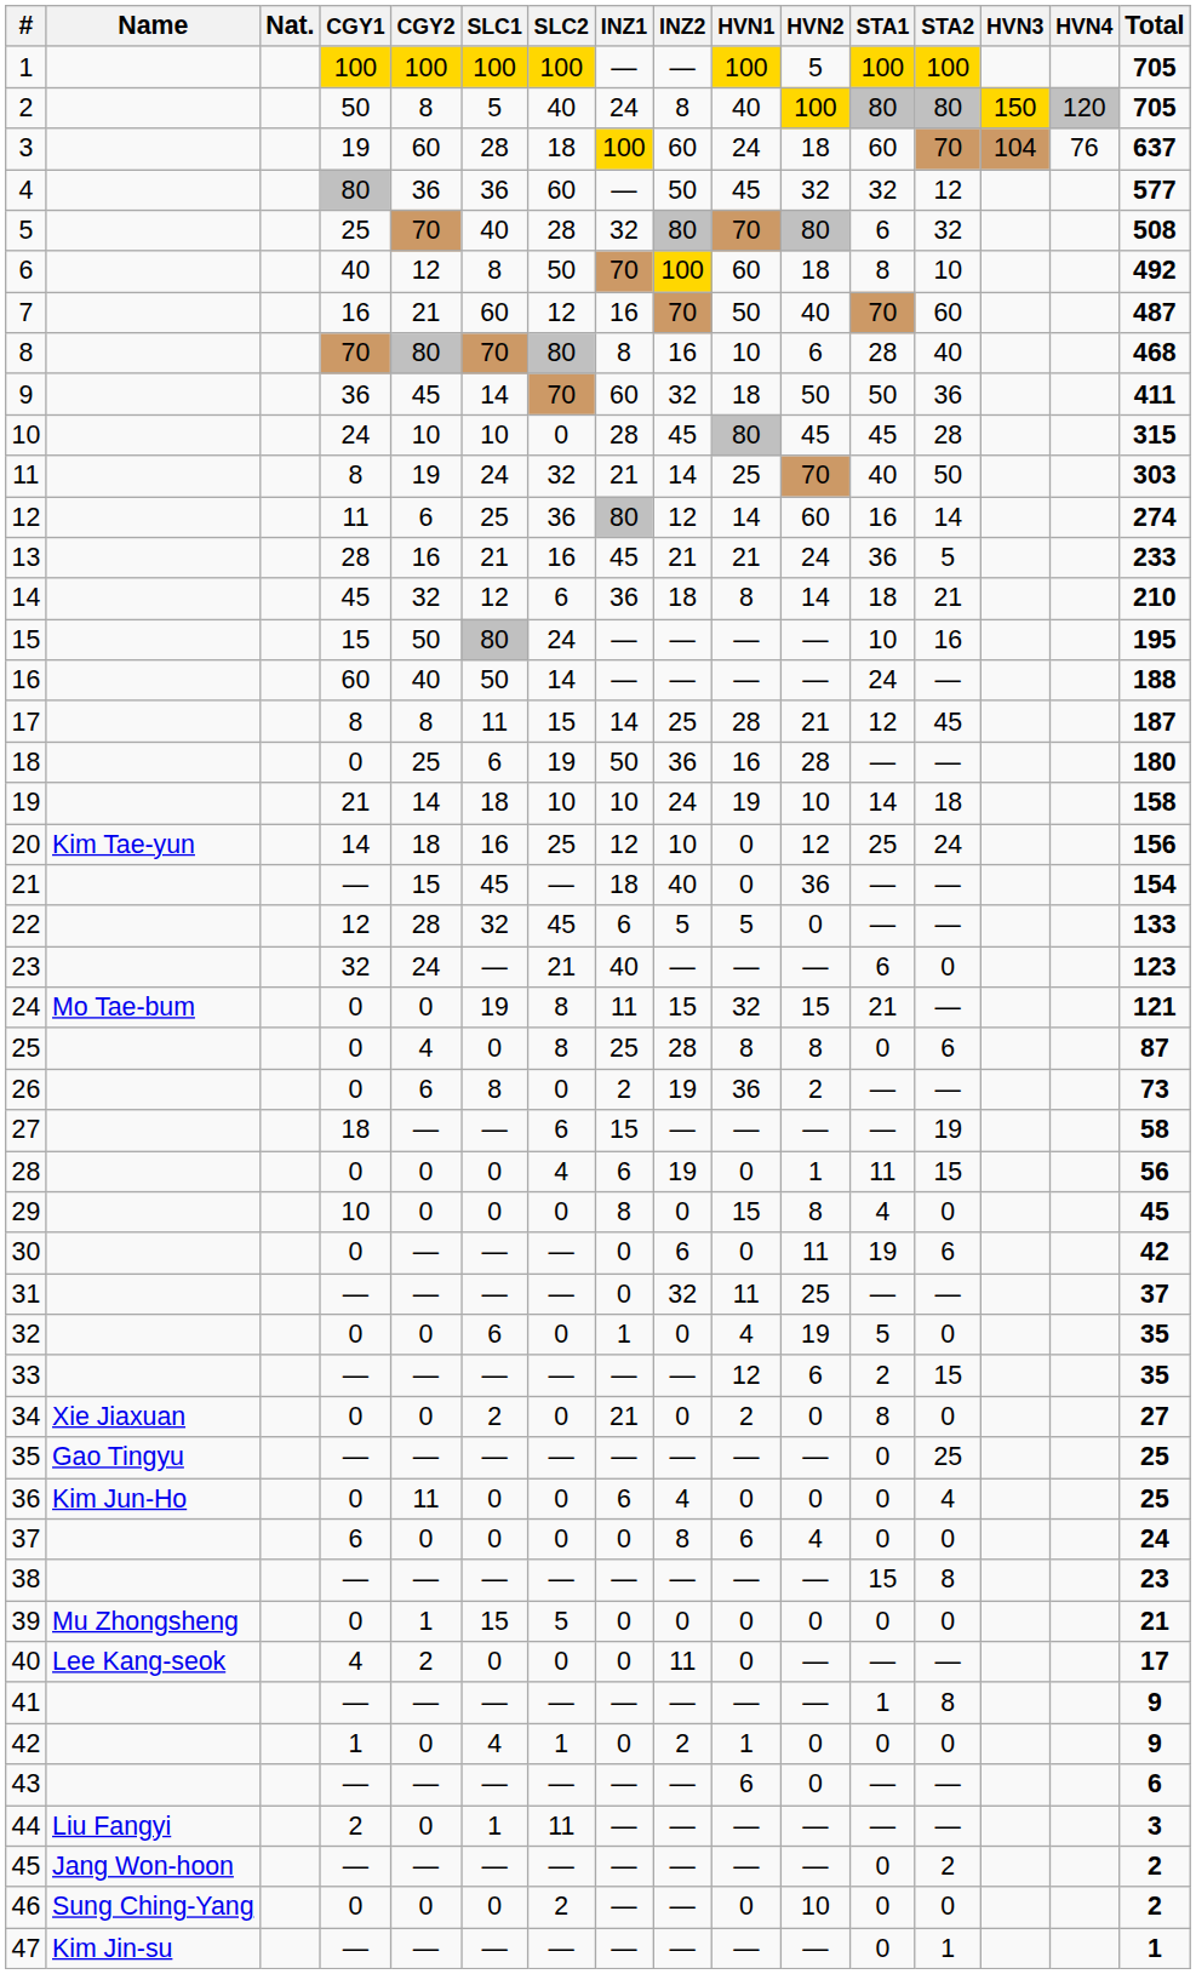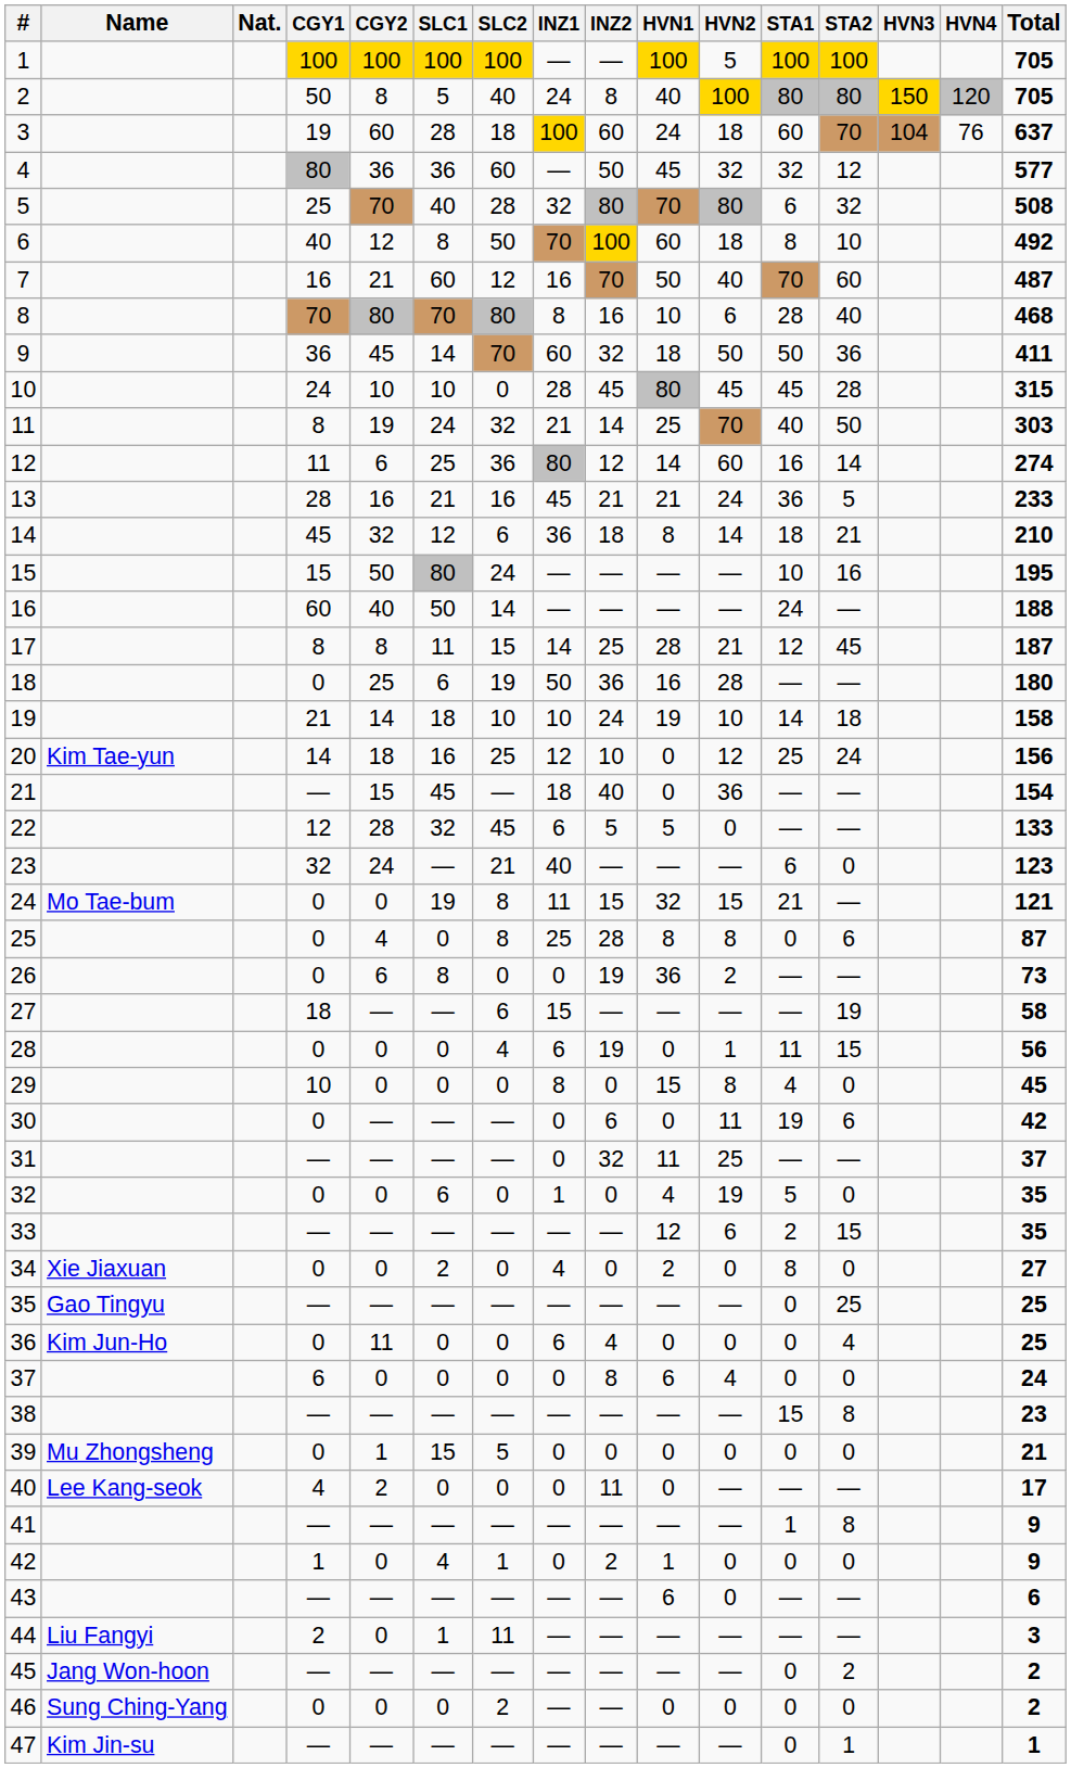26 | INZ1: 2 -> 0
34 | INZ1: 21 -> 4
46 | HVN2: 10 -> 0
